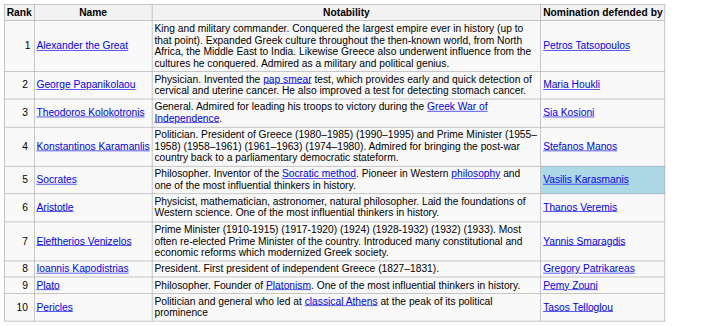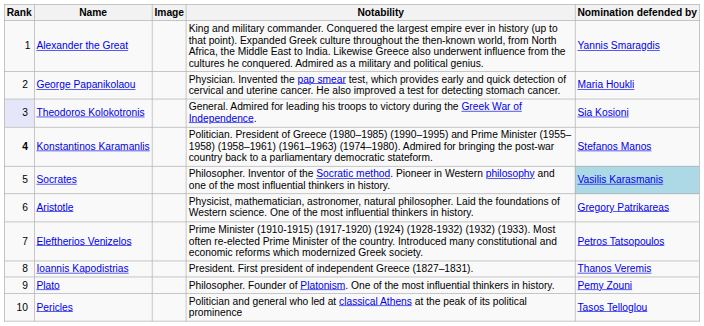+ column: Image
Alexander the Great | Nomination defended by: Petros Tatsopoulos -> Yannis Smaragdis
Theodoros Kolokotronis | Rank: no background -> lavender background
Konstantinos Karamanlis | Rank: normal -> bold
Aristotle | Nomination defended by: Thanos Veremis -> Gregory Patrikareas
Eleftherios Venizelos | Nomination defended by: Yannis Smaragdis -> Petros Tatsopoulos
Ioannis Kapodistrias | Nomination defended by: Gregory Patrikareas -> Thanos Veremis
